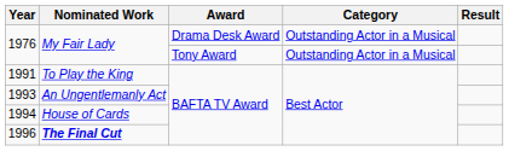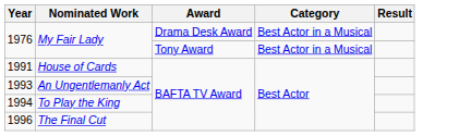1976 / Drama Desk Award | Category: Outstanding Actor in a Musical -> Best Actor in a Musical
1976 / Tony Award | Category: Outstanding Actor in a Musical -> Best Actor in a Musical
1991 | Nominated Work: To Play the King -> House of Cards
1994 | Nominated Work: House of Cards -> To Play the King
1996 | Nominated Work: bold -> normal
